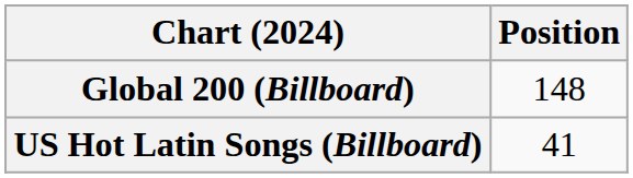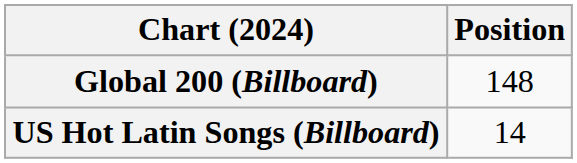US Hot Latin Songs (Billboard) | Position: 41 -> 14
